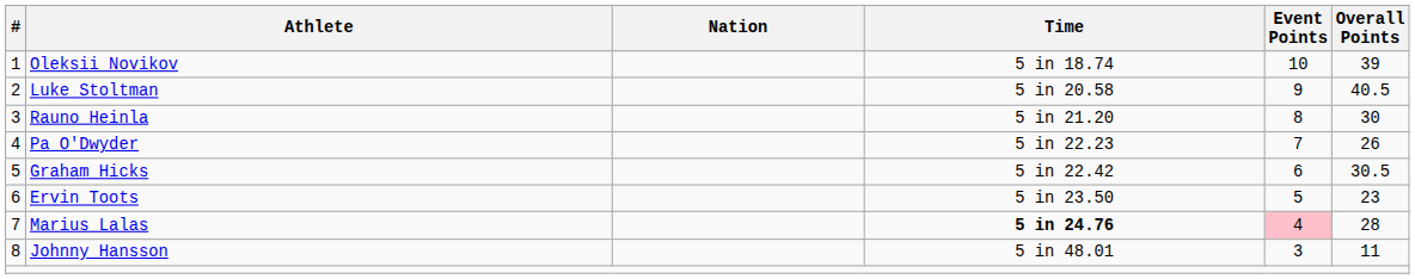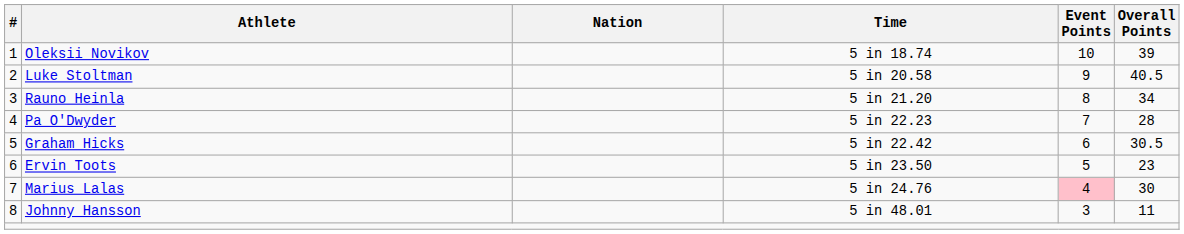Rauno Heinla | Overall Points: 30 -> 34
Pa O'Dwyder | Overall Points: 26 -> 28
Marius Lalas | Time: bold -> normal
Marius Lalas | Overall Points: 28 -> 30
